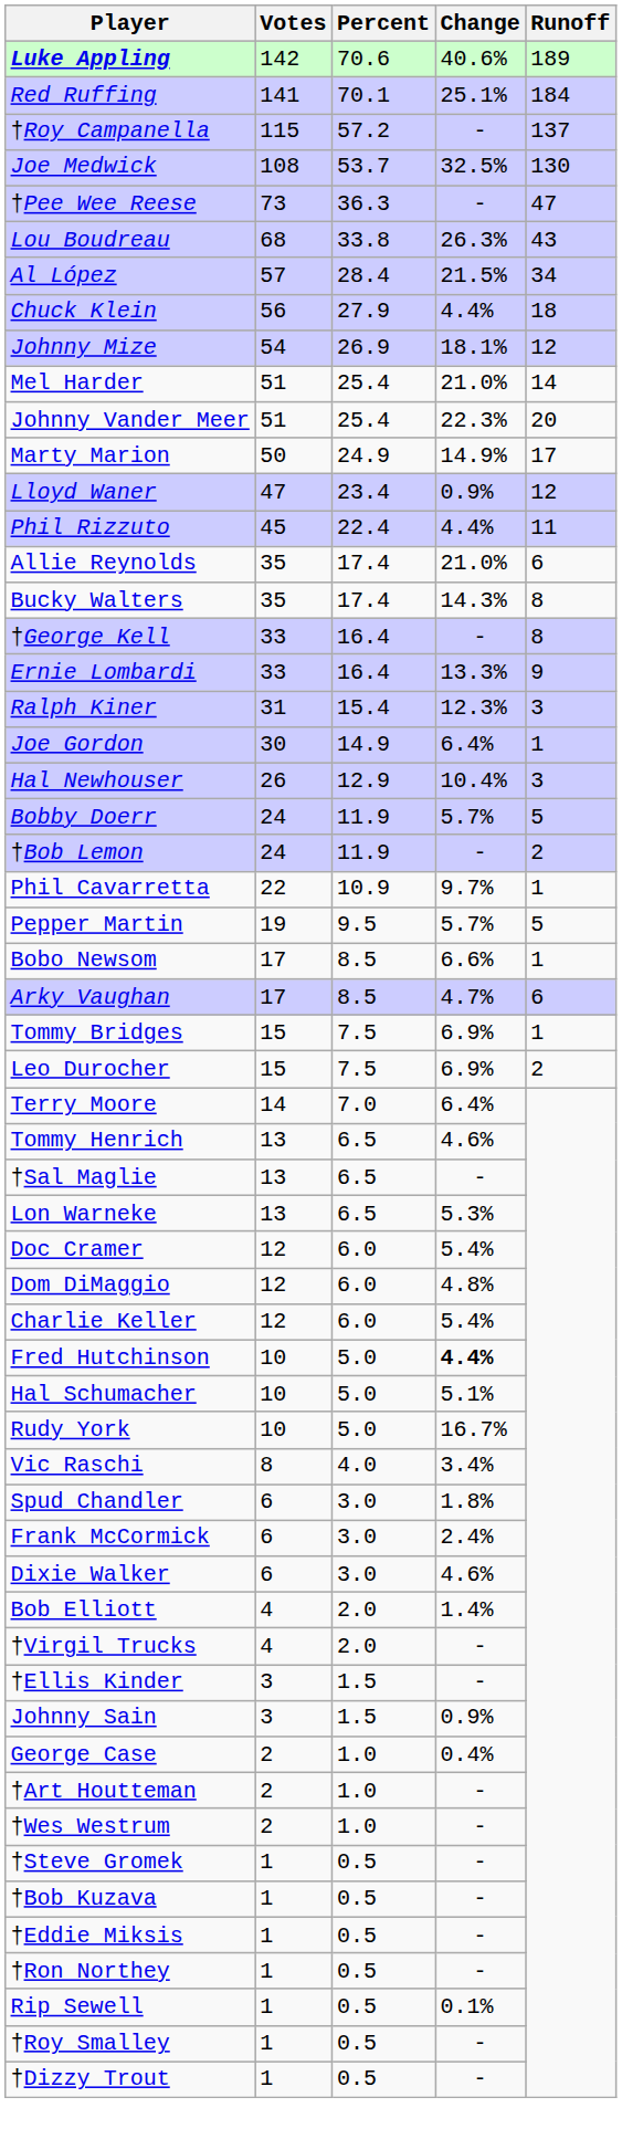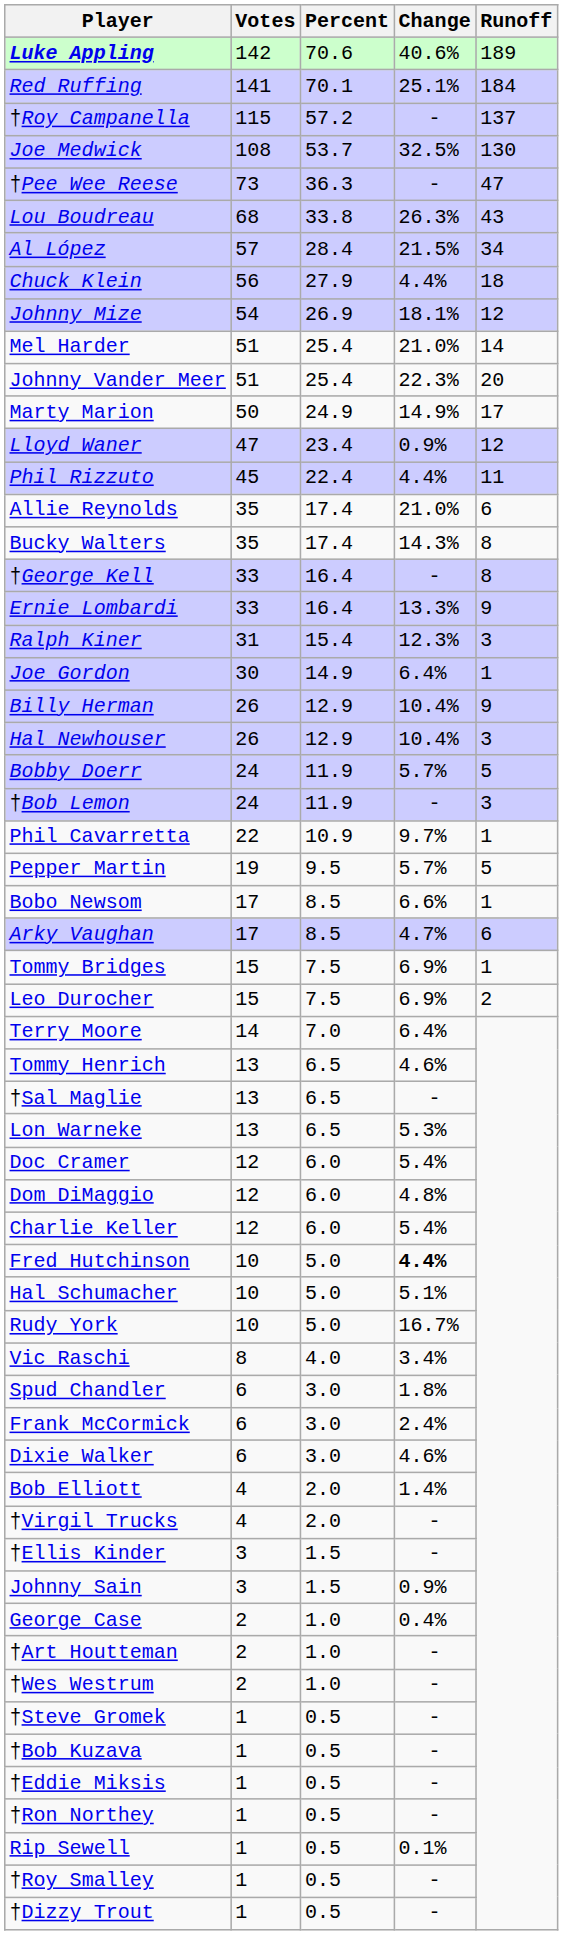+ row: Billy Herman | 26 | 12.9 | 10.4% | 9
†Bob Lemon | Runoff: 2 -> 3
